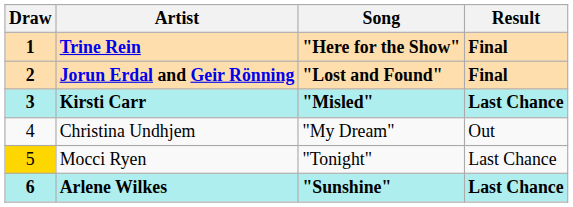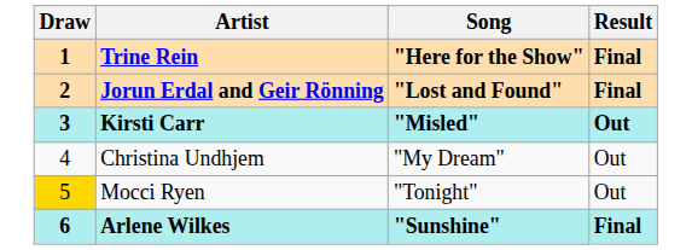Kirsti Carr | Result: Last Chance -> Out
Mocci Ryen | Result: Last Chance -> Out
Arlene Wilkes | Result: Last Chance -> Final
